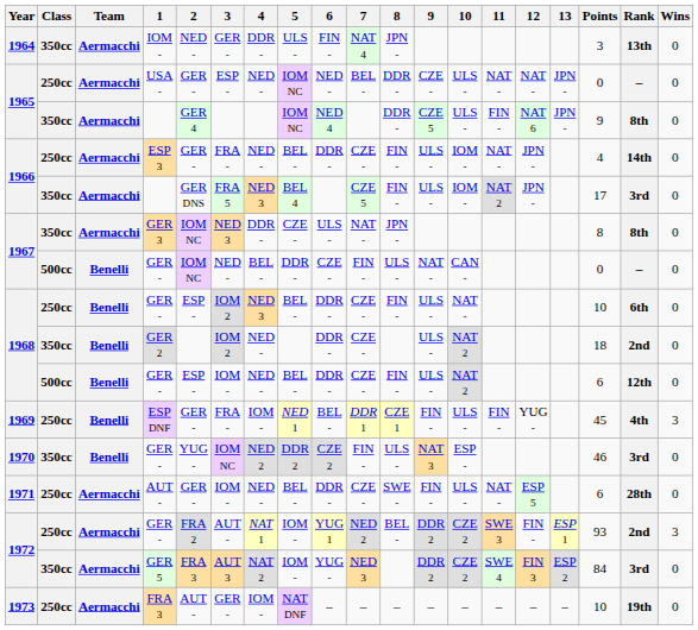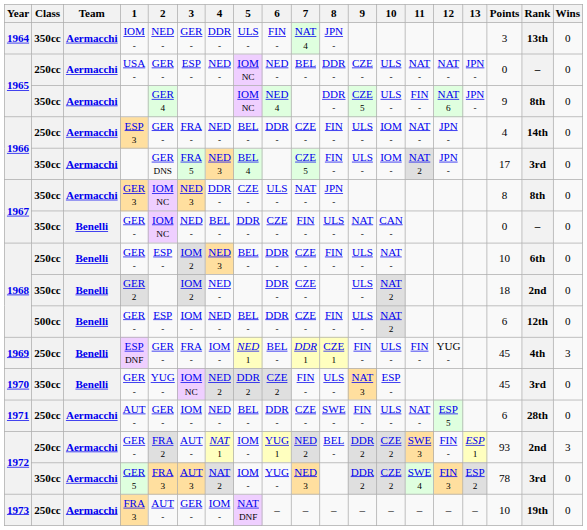1967 / GER - | Class: 500cc -> 350cc
1970 / GER - | Points: 46 -> 45
GER 5 | Points: 84 -> 78
